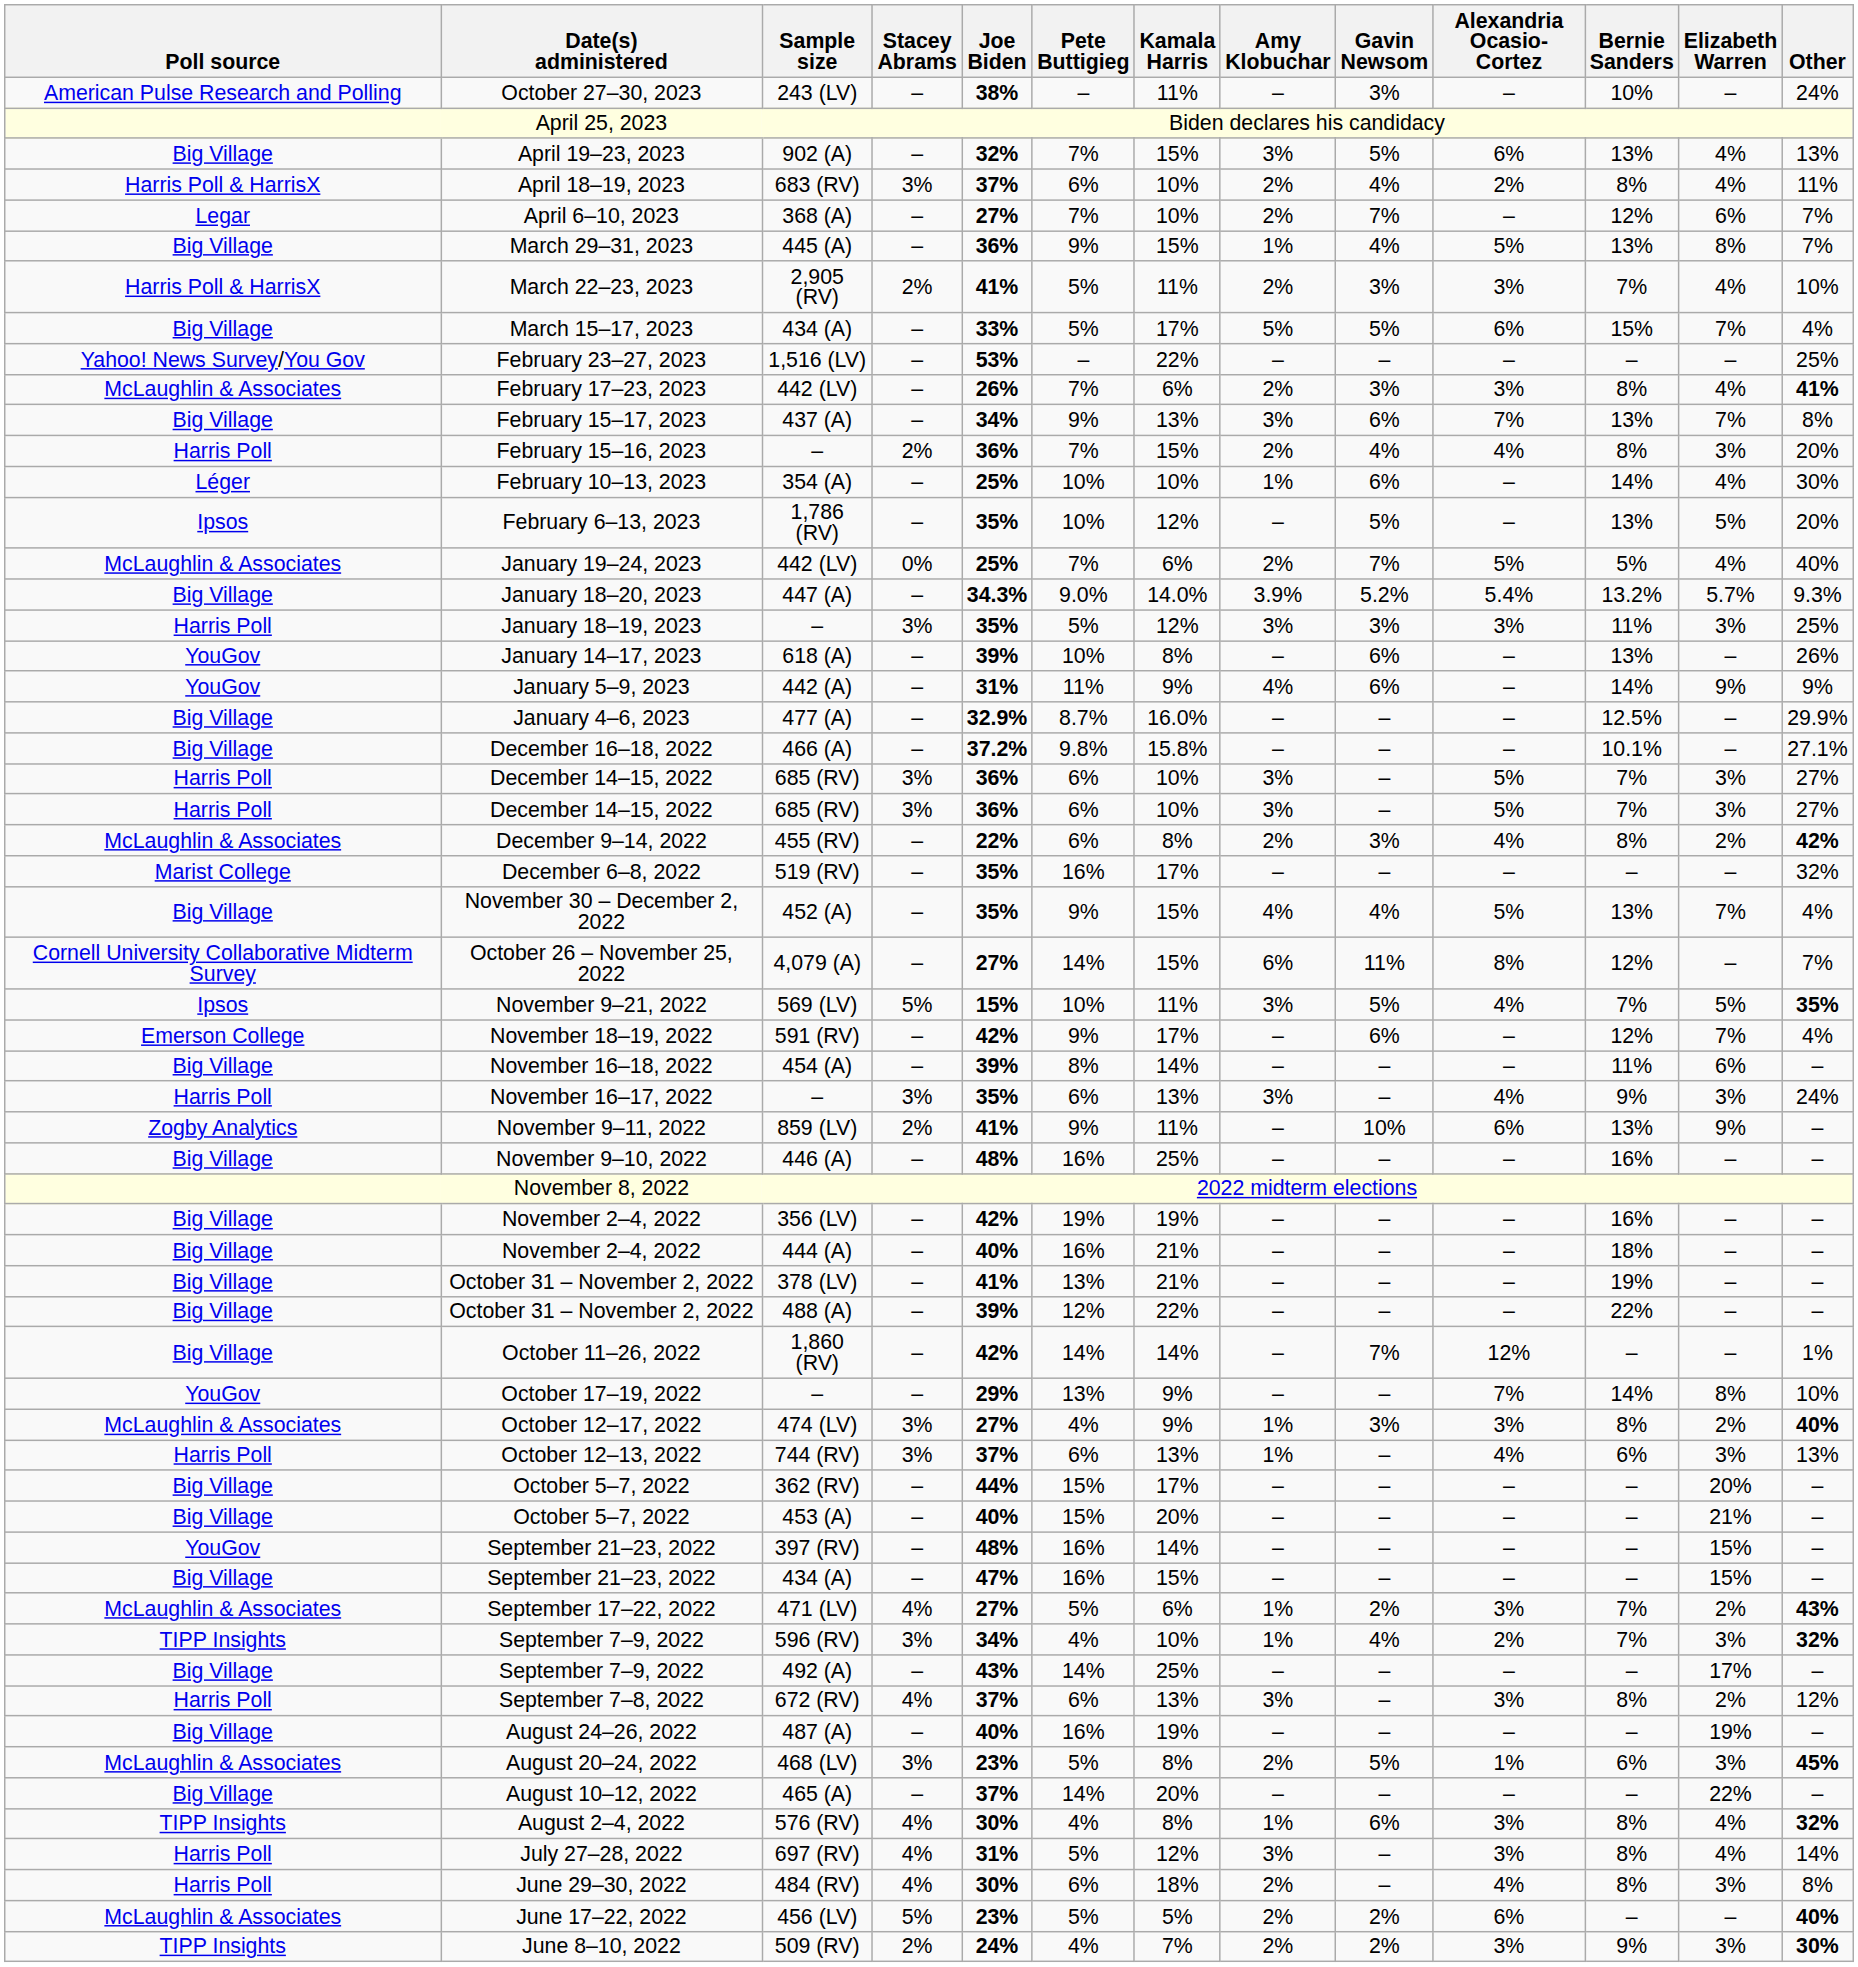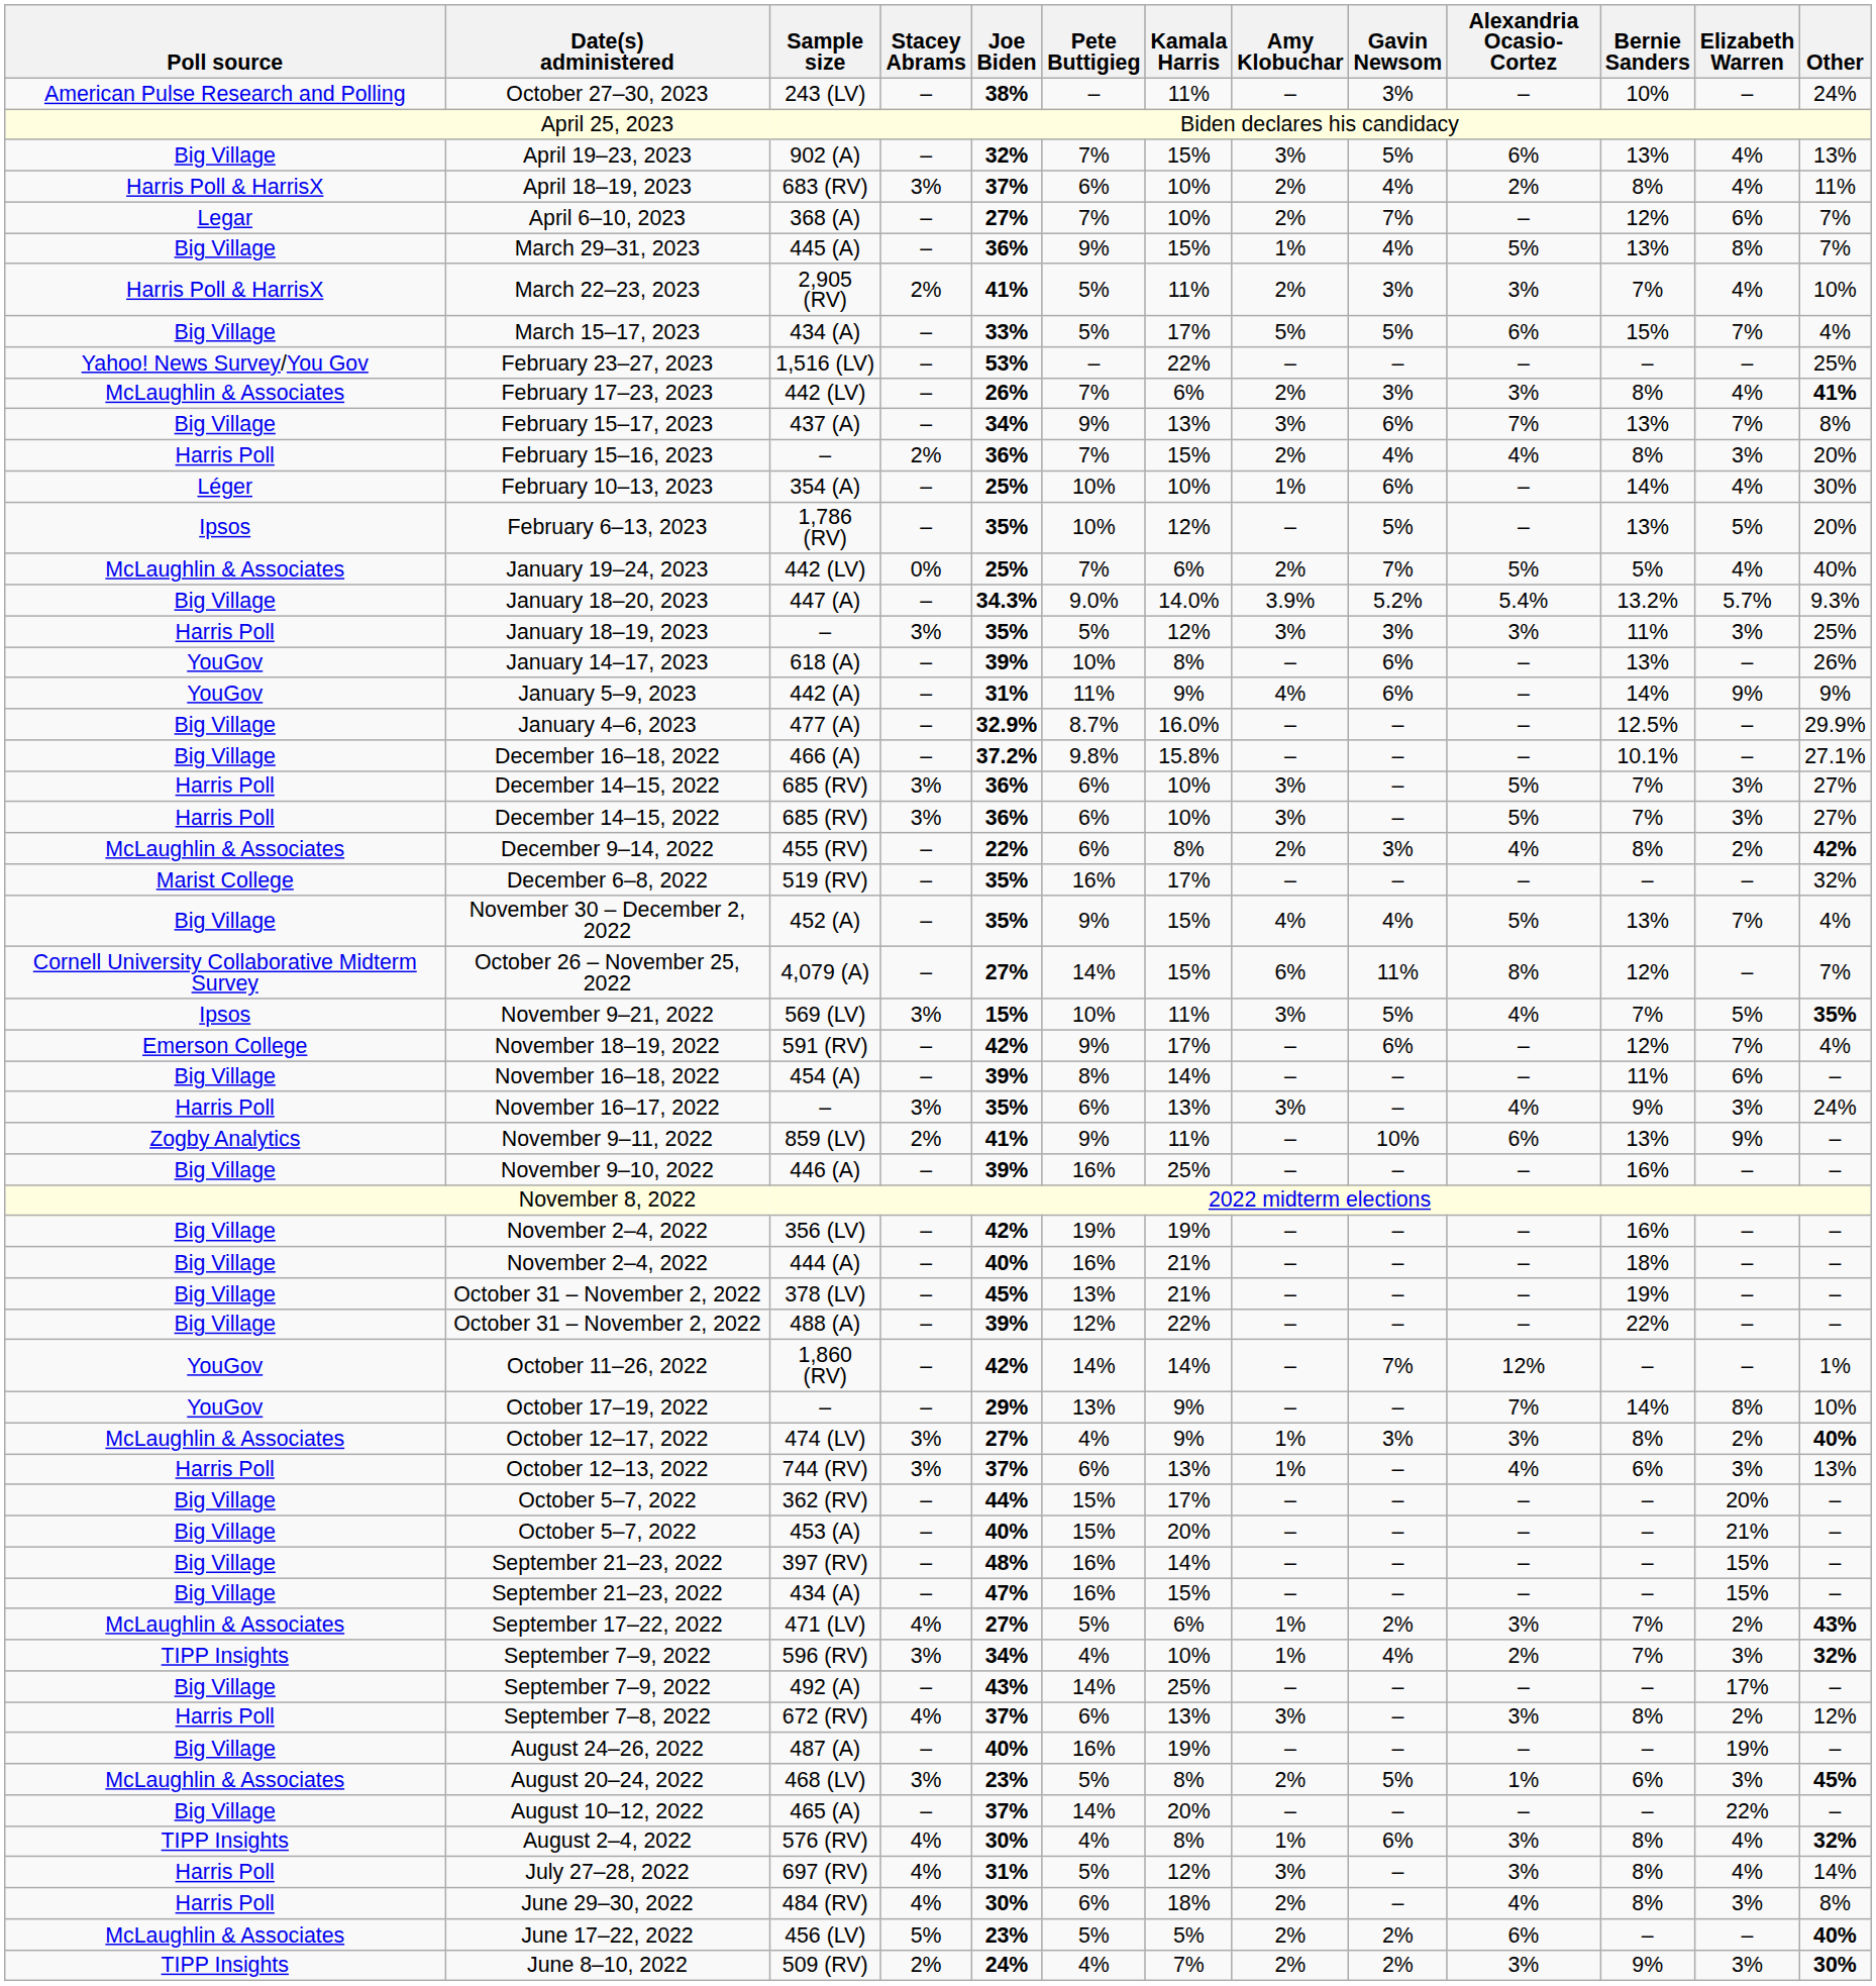November 9–21, 2022 | Stacey Abrams: 5% -> 3%
November 9–10, 2022 | Joe Biden: 48% -> 39%
October 31 – November 2, 2022 / 378 (LV) | Joe Biden: 41% -> 45%
October 11–26, 2022 | Poll source: Big Village -> YouGov
September 21–23, 2022 / 397 (RV) | Poll source: YouGov -> Big Village
